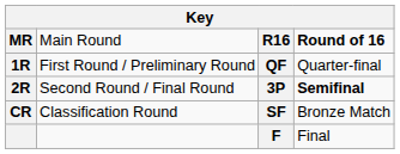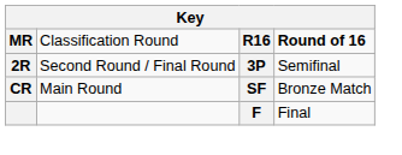MR | column 2: Main Round -> Classification Round
- row: 1R | First Round / Preliminary Round | QF | Quarter-final
2R | column 4: bold -> normal
CR | column 2: Classification Round -> Main Round
